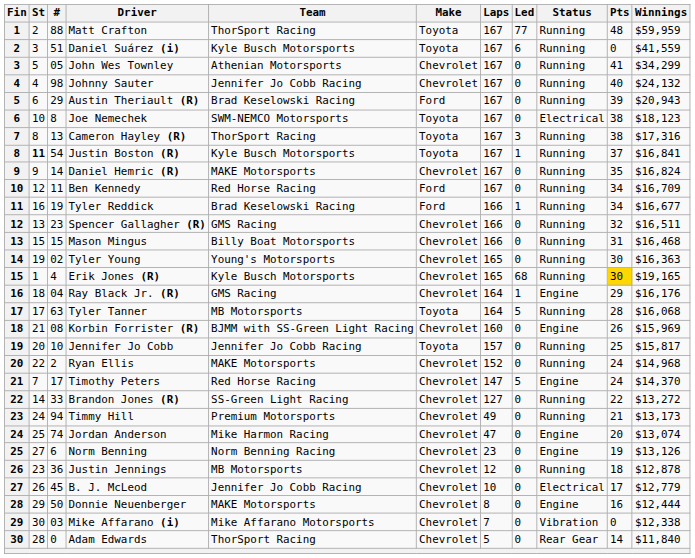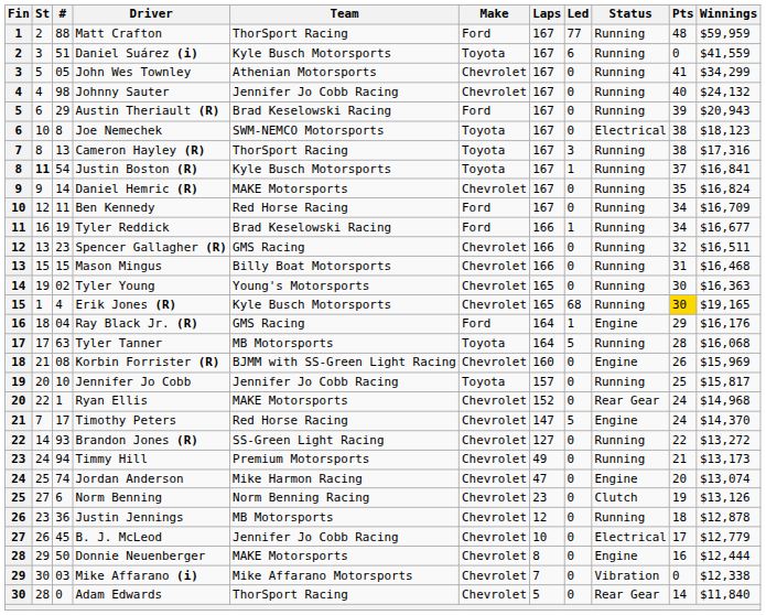Matt Crafton | Make: Toyota -> Ford
Ray Black Jr. (R) | Make: Chevrolet -> Ford
Ryan Ellis | #: 2 -> 1
Ryan Ellis | Status: Running -> Rear Gear
Brandon Jones (R) | #: 33 -> 93
Norm Benning | Status: Engine -> Clutch
